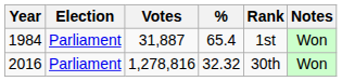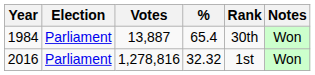1984 | Votes: 31,887 -> 13,887
1984 | Rank: 1st -> 30th
2016 | Rank: 30th -> 1st
